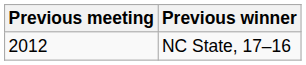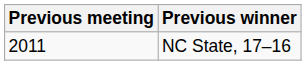NC State, 17–16 | Previous meeting: 2012 -> 2011
